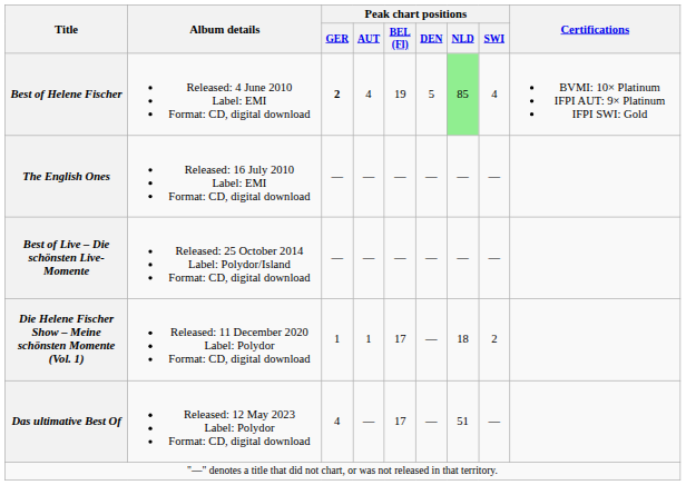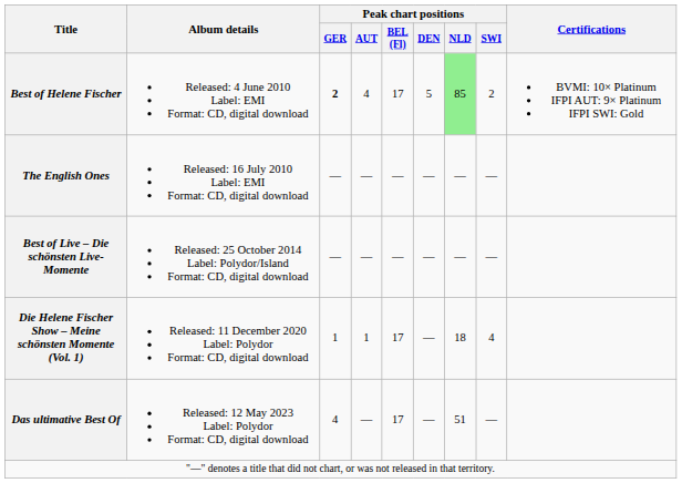Best of Helene Fischer | Peak chart positions / BEL (Fl): 19 -> 17
Best of Helene Fischer | Peak chart positions / SWI: 4 -> 2
Die Helene Fischer Show – Meine schönsten Momente (Vol. 1) | Peak chart positions / SWI: 2 -> 4
